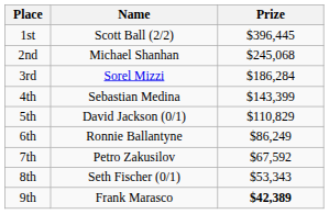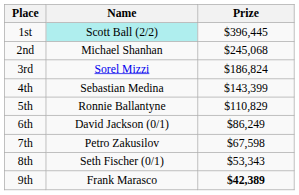1st | Name: no background -> paleturquoise background
3rd | Prize: $186,284 -> $186,824
5th | Name: David Jackson (0/1) -> Ronnie Ballantyne
6th | Name: Ronnie Ballantyne -> David Jackson (0/1)
7th | Prize: $67,592 -> $67,598
